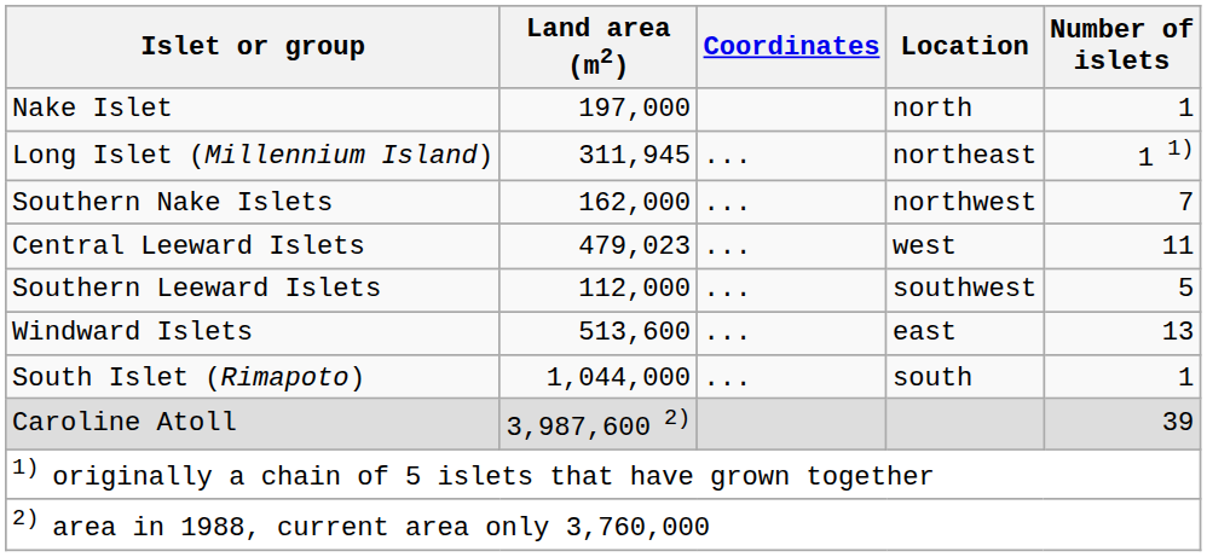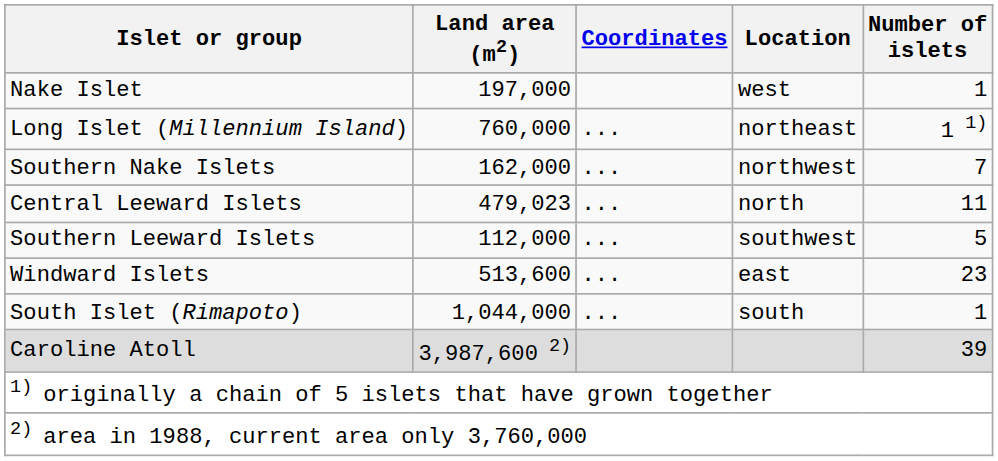Nake Islet | Location: north -> west
Long Islet (Millennium Island) | Land area (m2): 311,945 -> 760,000
Central Leeward Islets | Location: west -> north
Windward Islets | Number of islets: 13 -> 23
